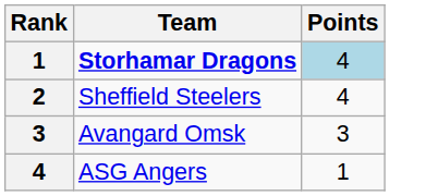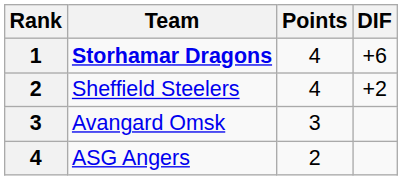+ column: DIF | +6 | +2
Storhamar Dragons | Points: lightblue background -> no background
ASG Angers | Points: 1 -> 2
